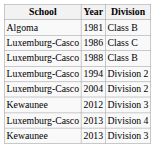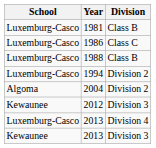1981 | School: Algoma -> Luxemburg-Casco
2004 | School: Luxemburg-Casco -> Algoma
